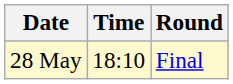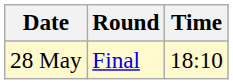columns swapped: Time <-> Round
